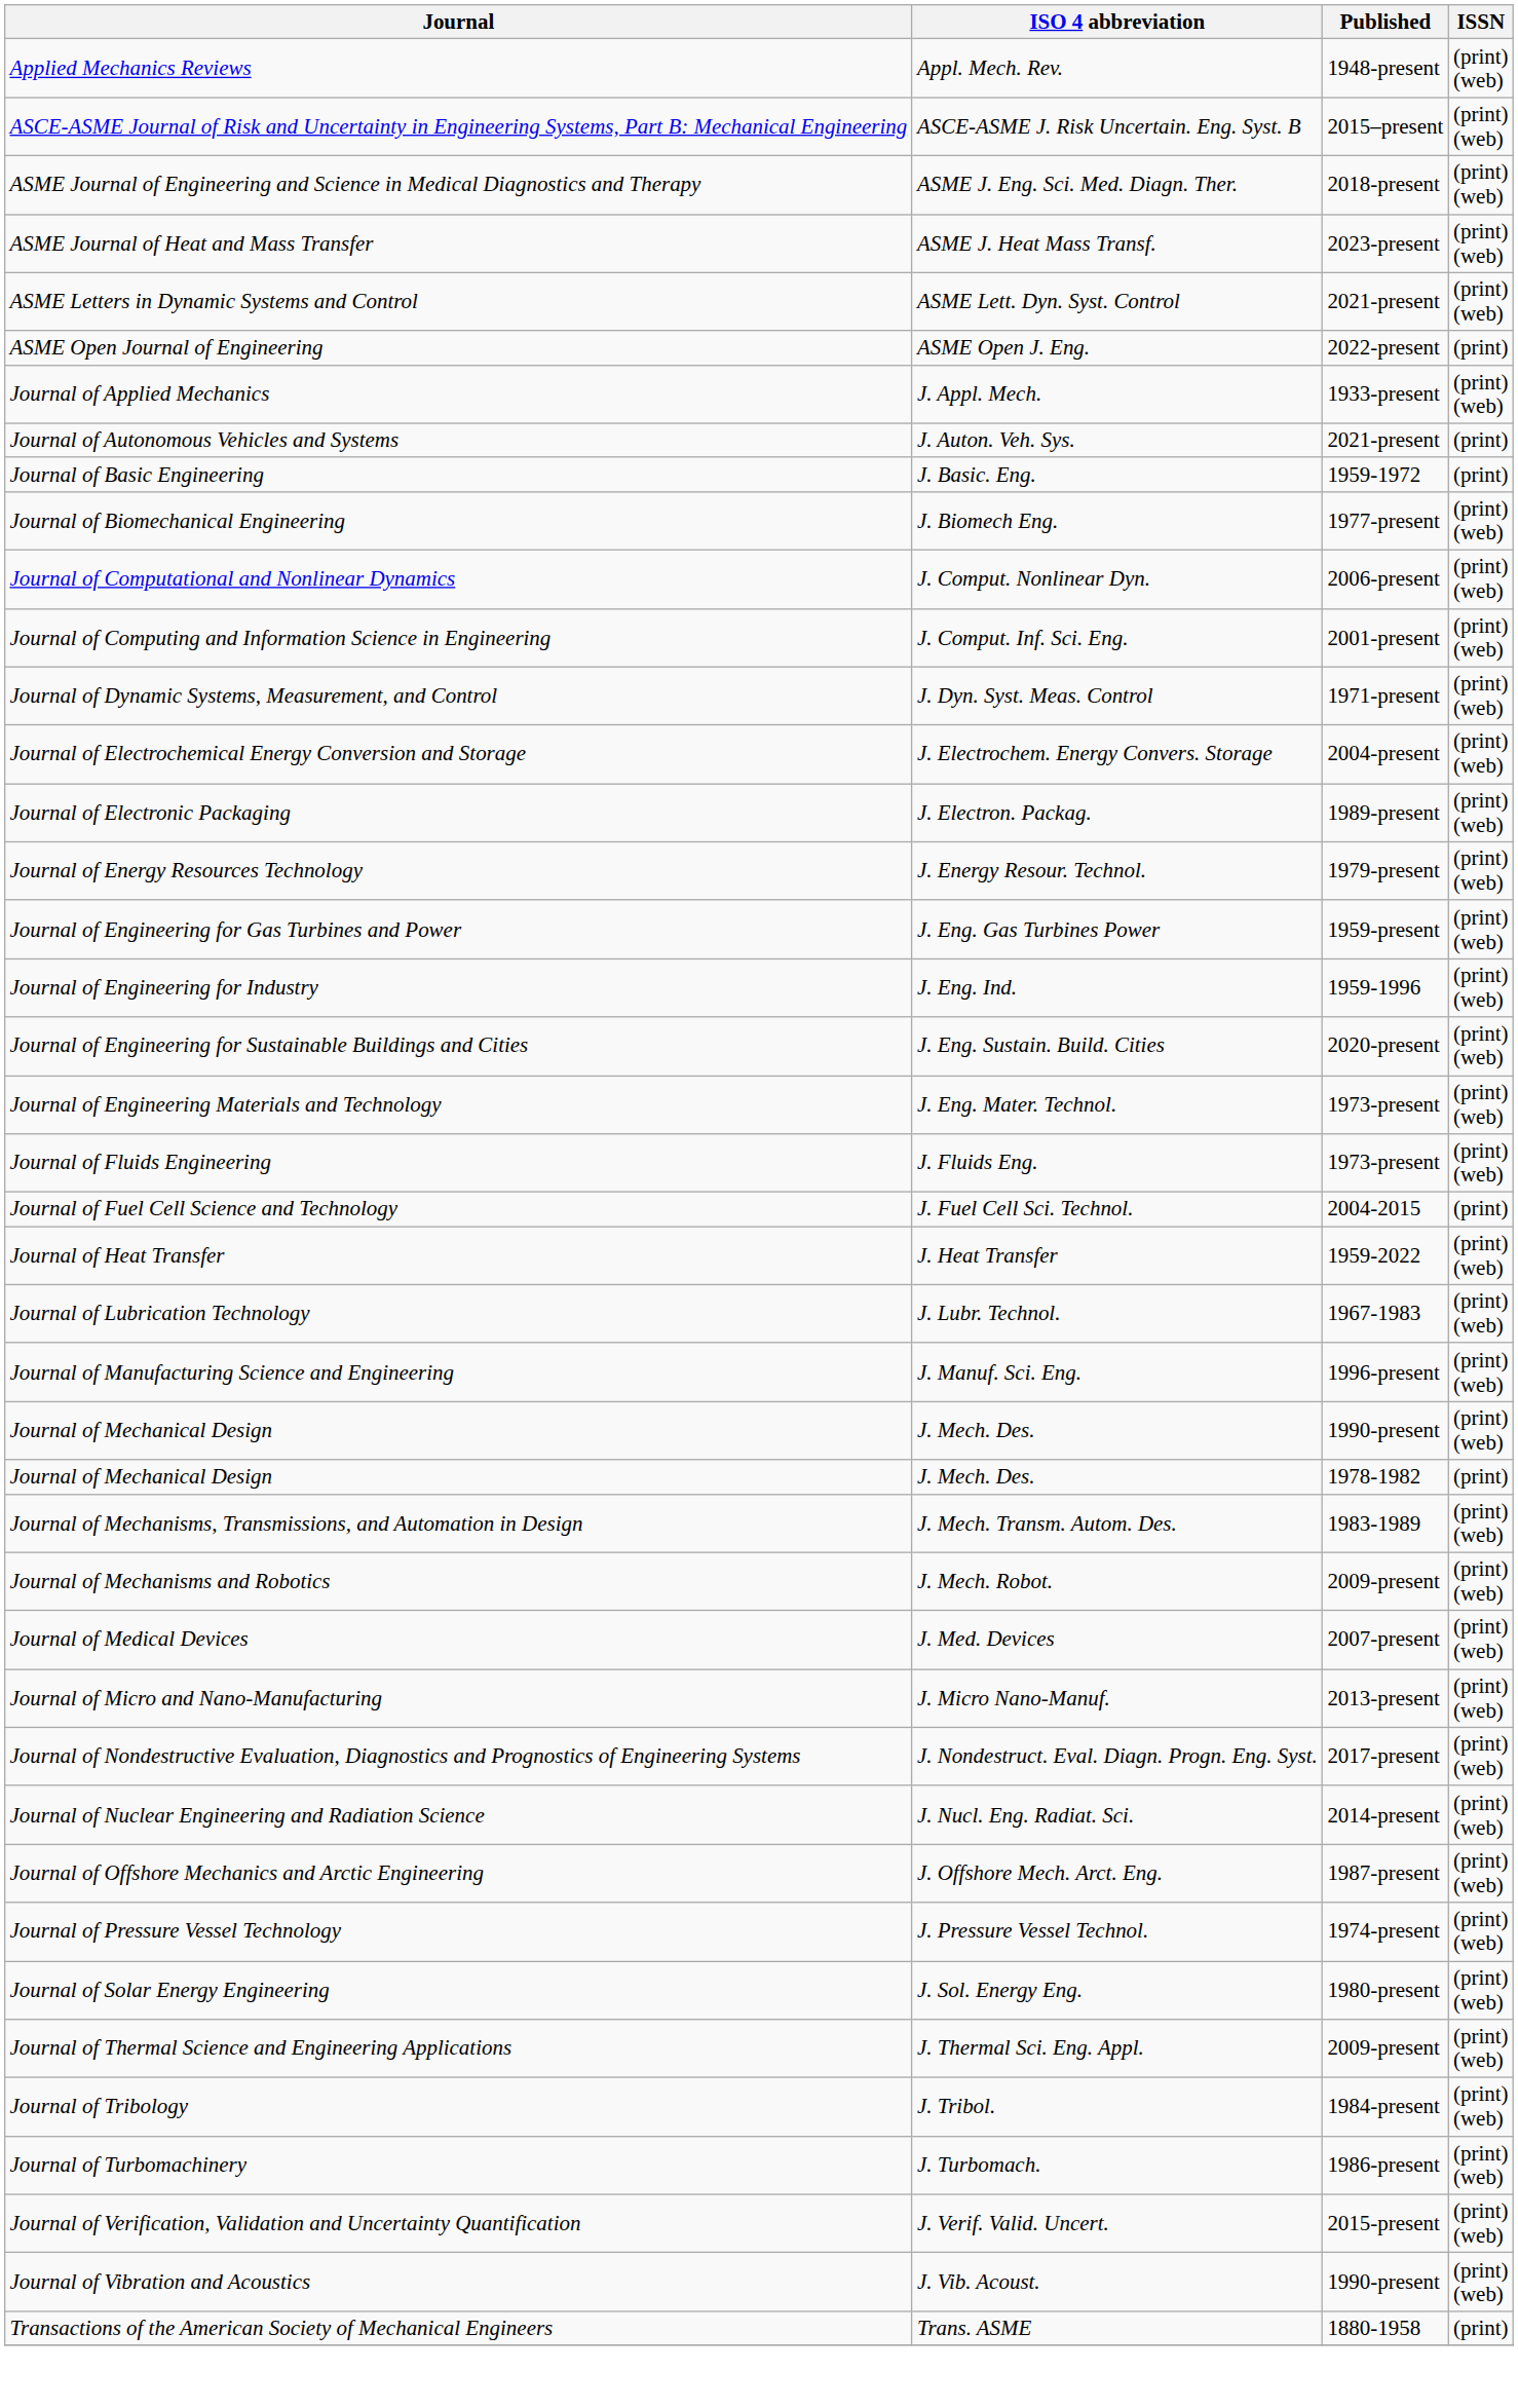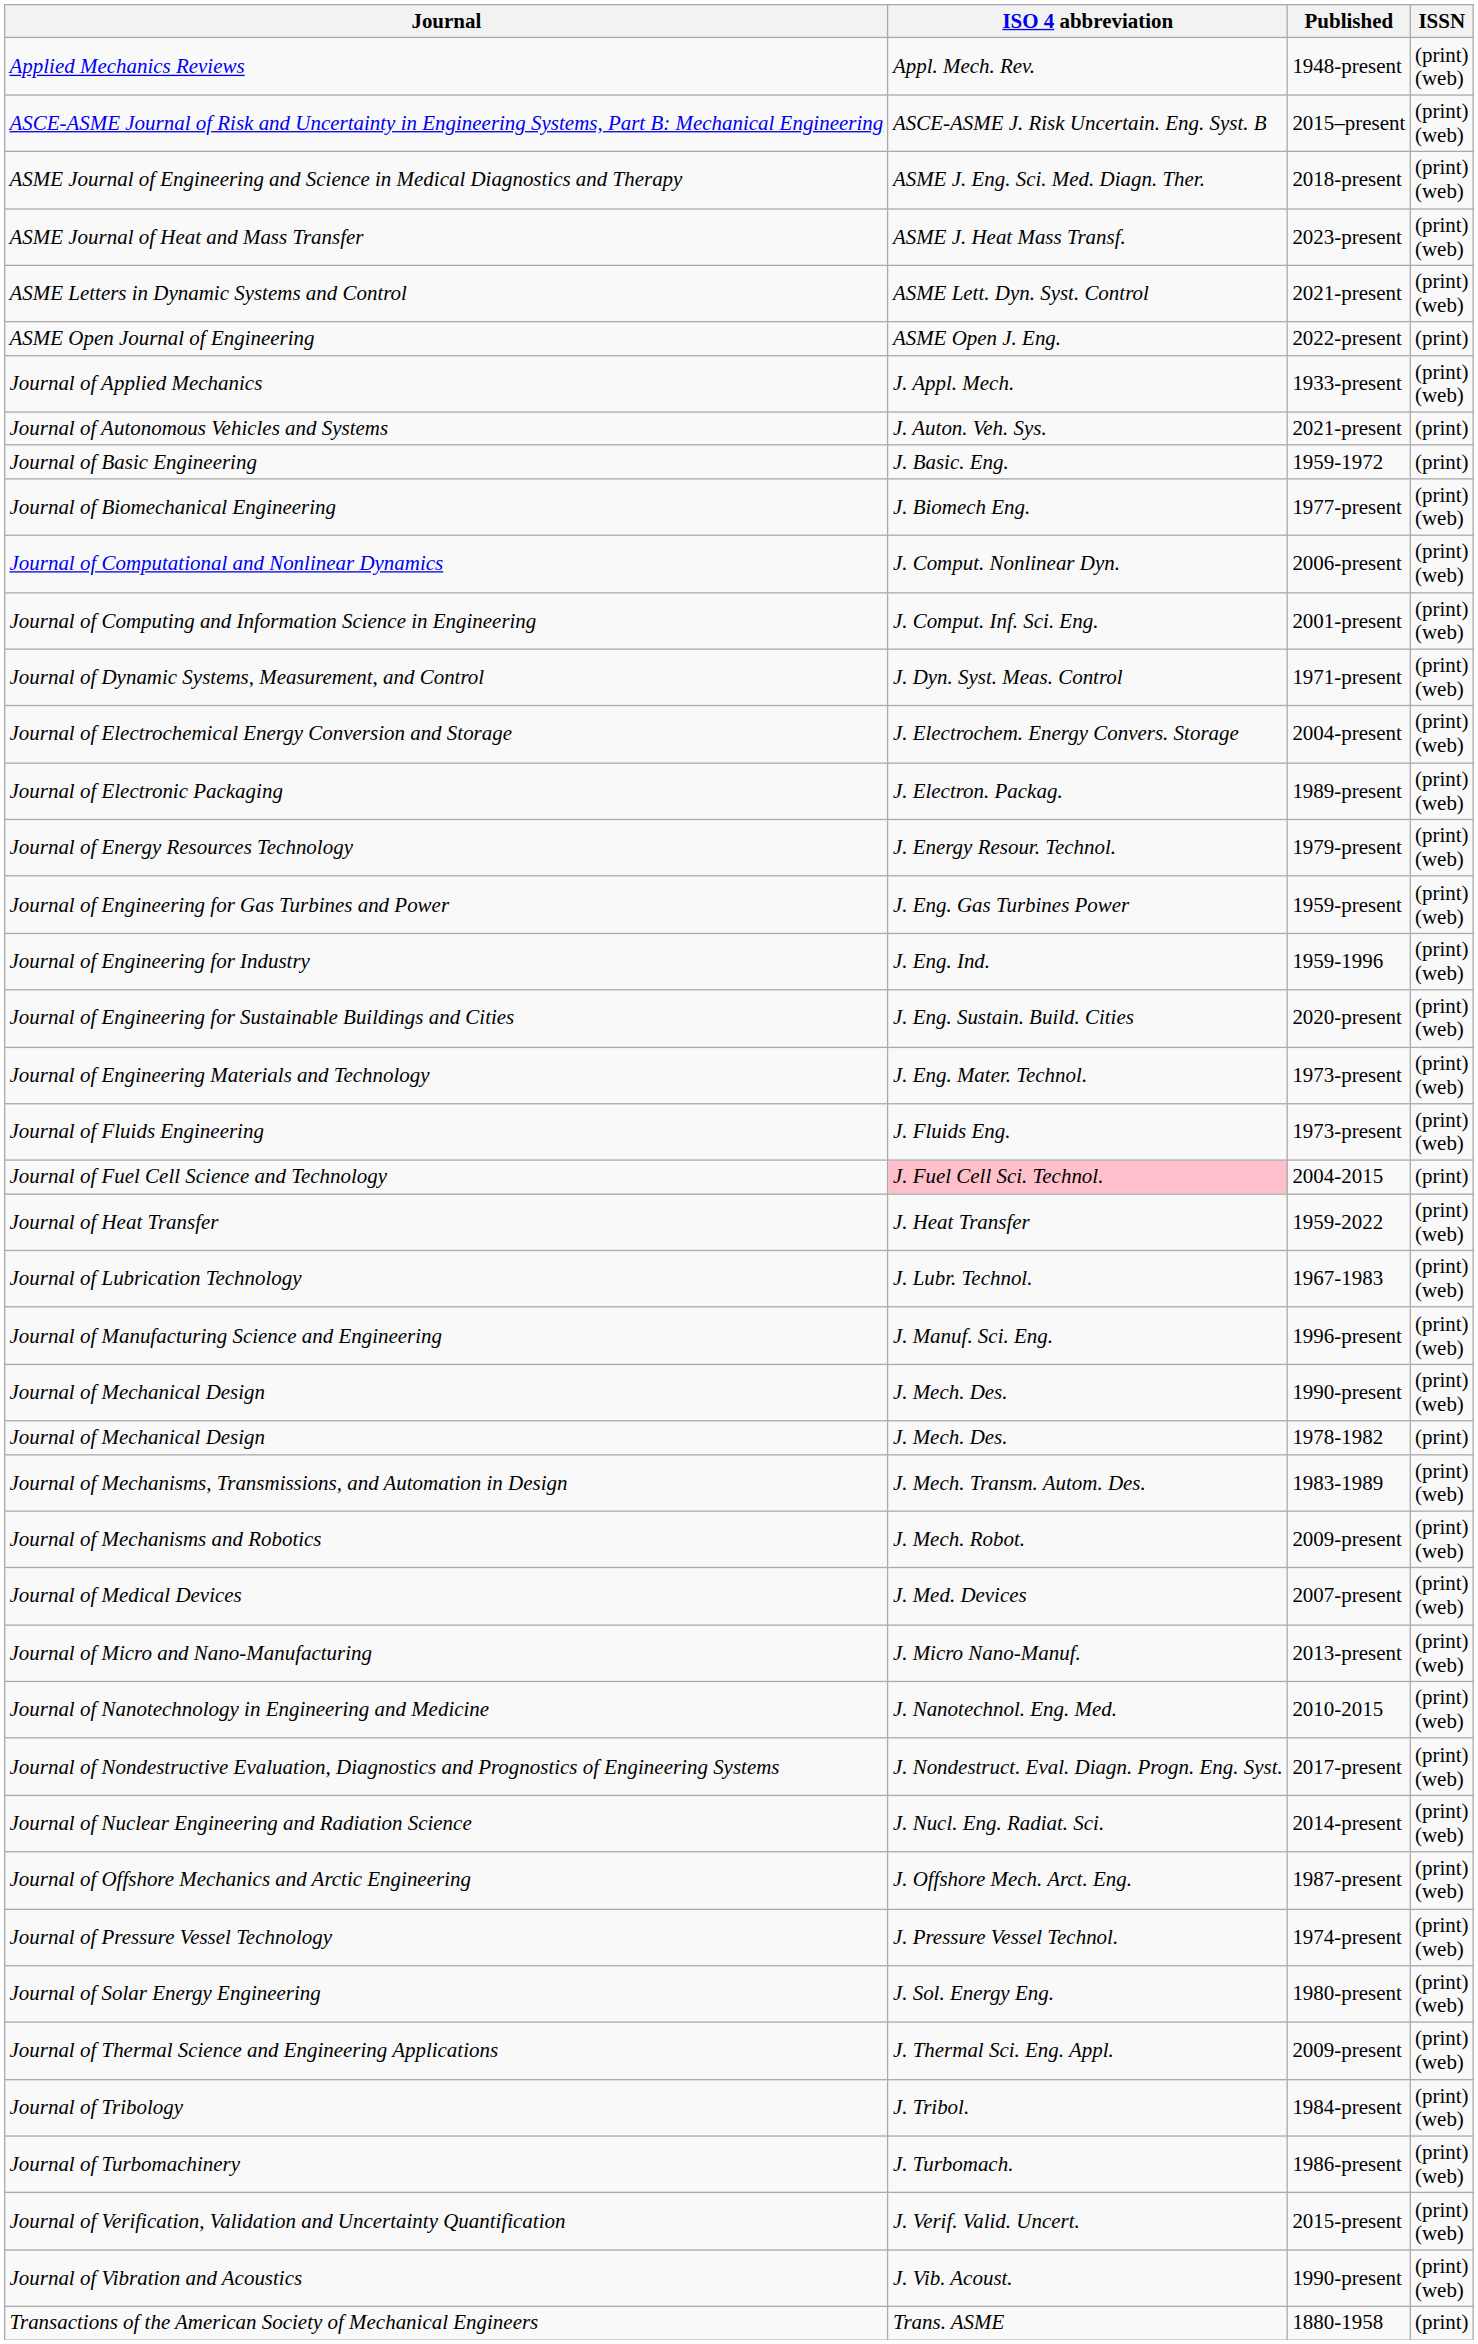Journal of Fuel Cell Science and Technology | ISO 4 abbreviation: no background -> pink background
+ row: Journal of Nanotechnology in Engineering and Medicine | J. Nanotechnol. Eng. Med. | 2010-2015 | (print) (web)
